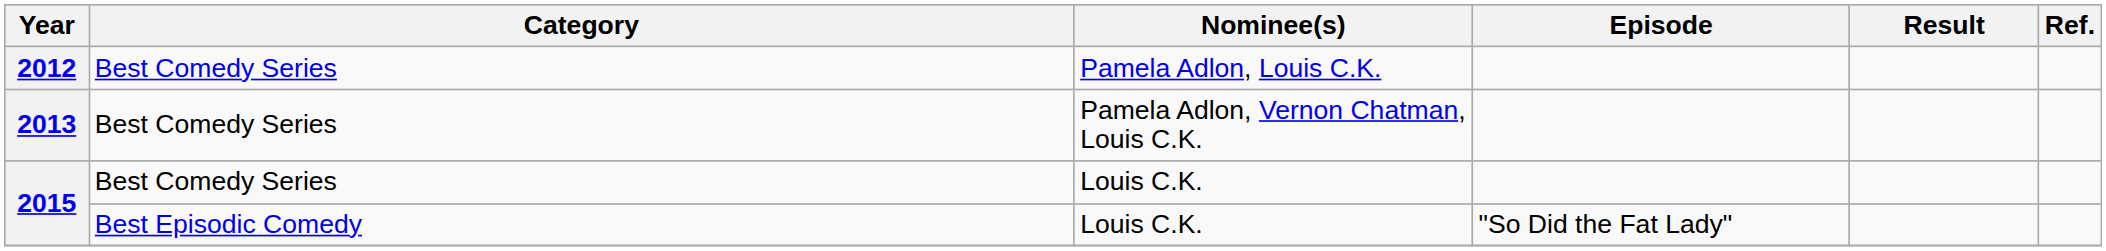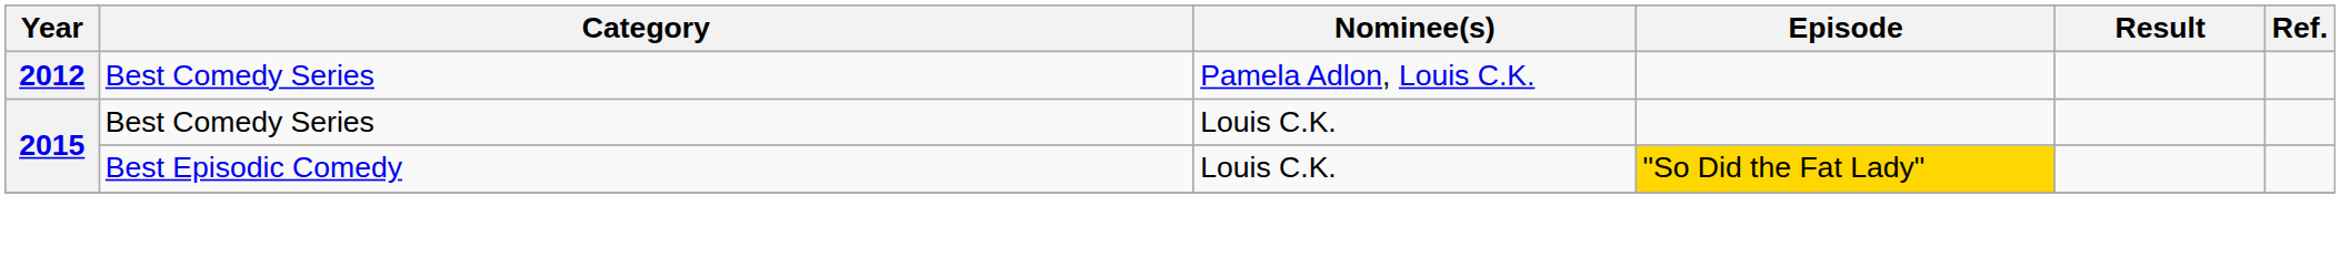- row: 2013 | Best Comedy Series | Pamela Adlon, Vernon Chatman, Louis C.K.
2015 / Best Episodic Comedy | Episode: no background -> gold background
